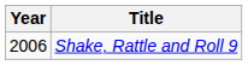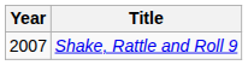Shake, Rattle and Roll 9 | Year: 2006 -> 2007
